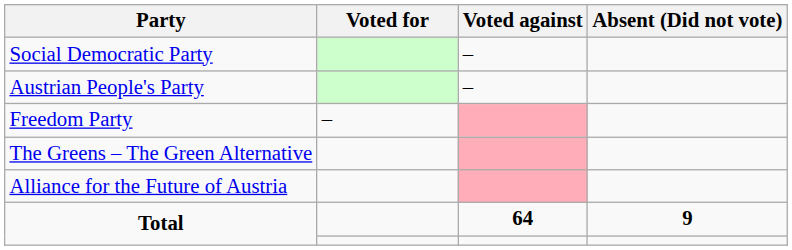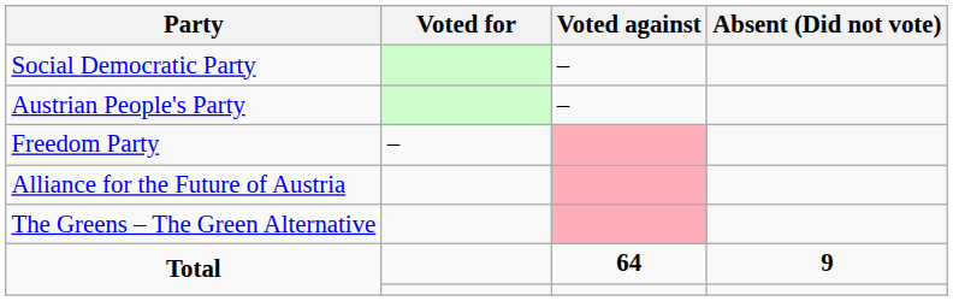rows swapped: Alliance for the Future of Austria <-> The Greens – The Green Alternative
